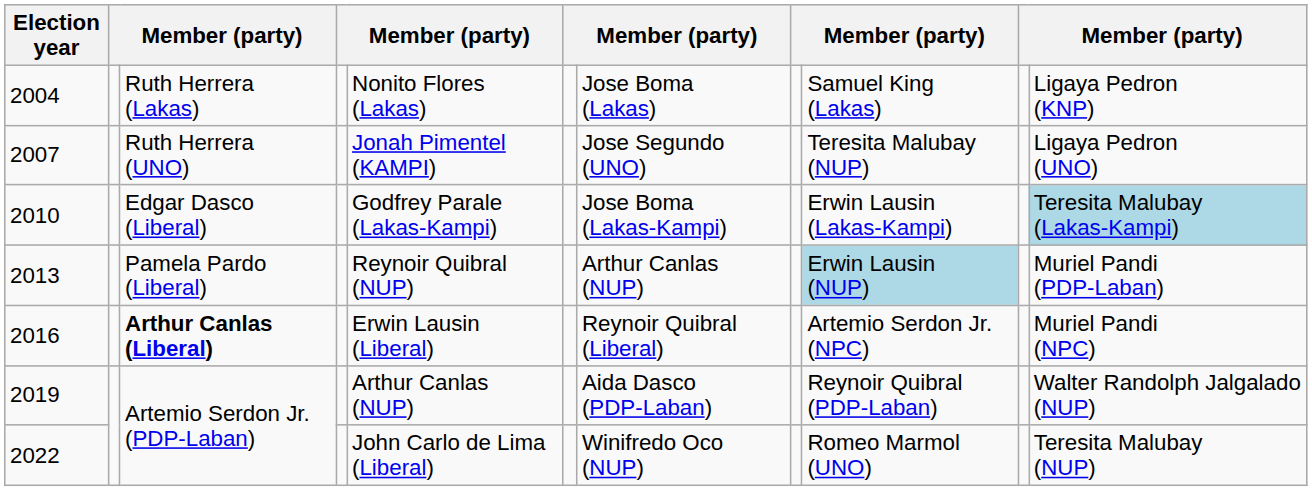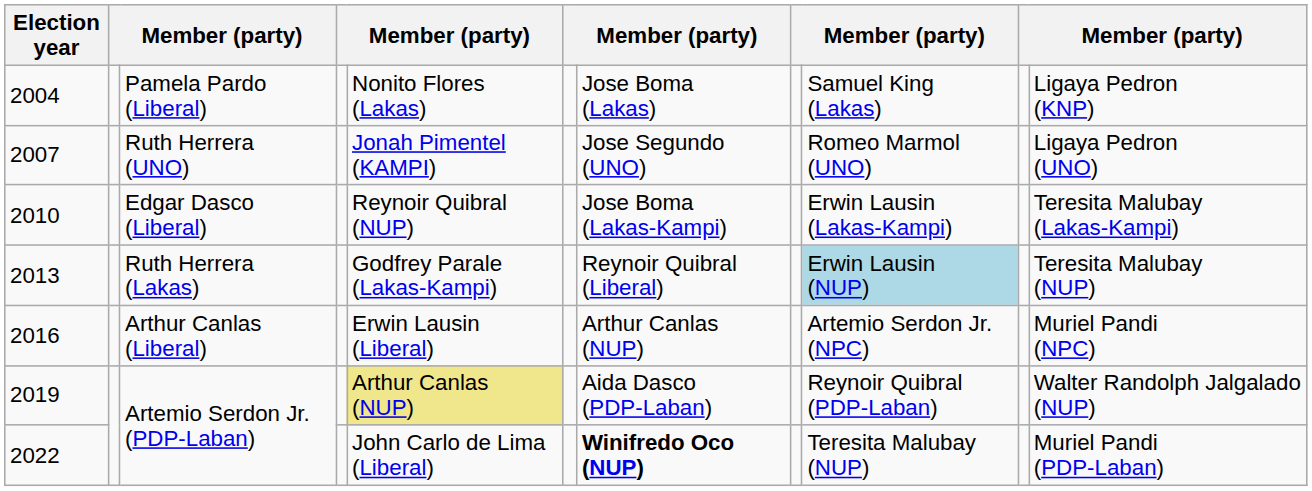2004 | column 3: Ruth Herrera (Lakas) -> Pamela Pardo (Liberal)
2007 | column 9: Teresita Malubay (NUP) -> Romeo Marmol (UNO)
2010 | column 5: Godfrey Parale (Lakas-Kampi) -> Reynoir Quibral (NUP)
2010 | column 11: lightblue background -> no background
2013 | column 3: Pamela Pardo (Liberal) -> Ruth Herrera (Lakas)
2013 | column 5: Reynoir Quibral (NUP) -> Godfrey Parale (Lakas-Kampi)
2013 | column 7: Arthur Canlas (NUP) -> Reynoir Quibral (Liberal)
2013 | column 11: Muriel Pandi (PDP-Laban) -> Teresita Malubay (NUP)
2016 | column 3: bold -> normal
2016 | column 7: Reynoir Quibral (Liberal) -> Arthur Canlas (NUP)
2019 | column 5: no background -> khaki background
2022 | column 7: normal -> bold
2022 | column 9: Romeo Marmol (UNO) -> Teresita Malubay (NUP)
2022 | column 11: Teresita Malubay (NUP) -> Muriel Pandi (PDP-Laban)
